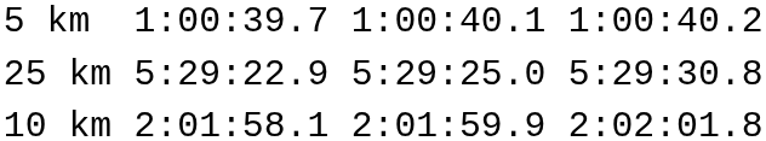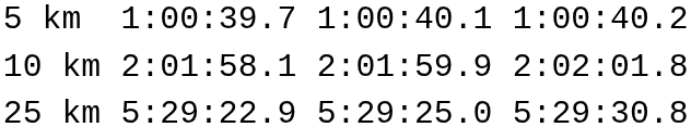rows swapped: 10 km <-> 25 km
